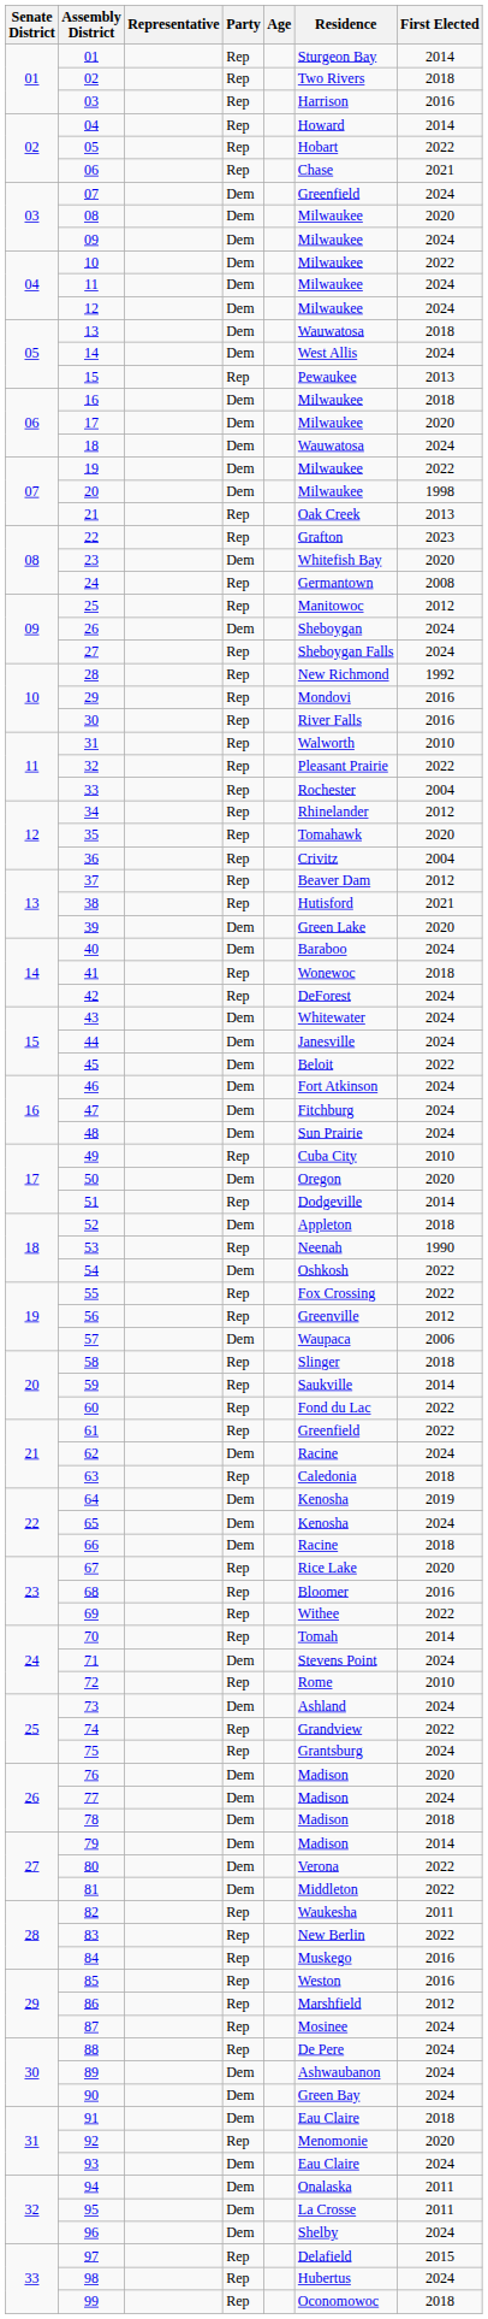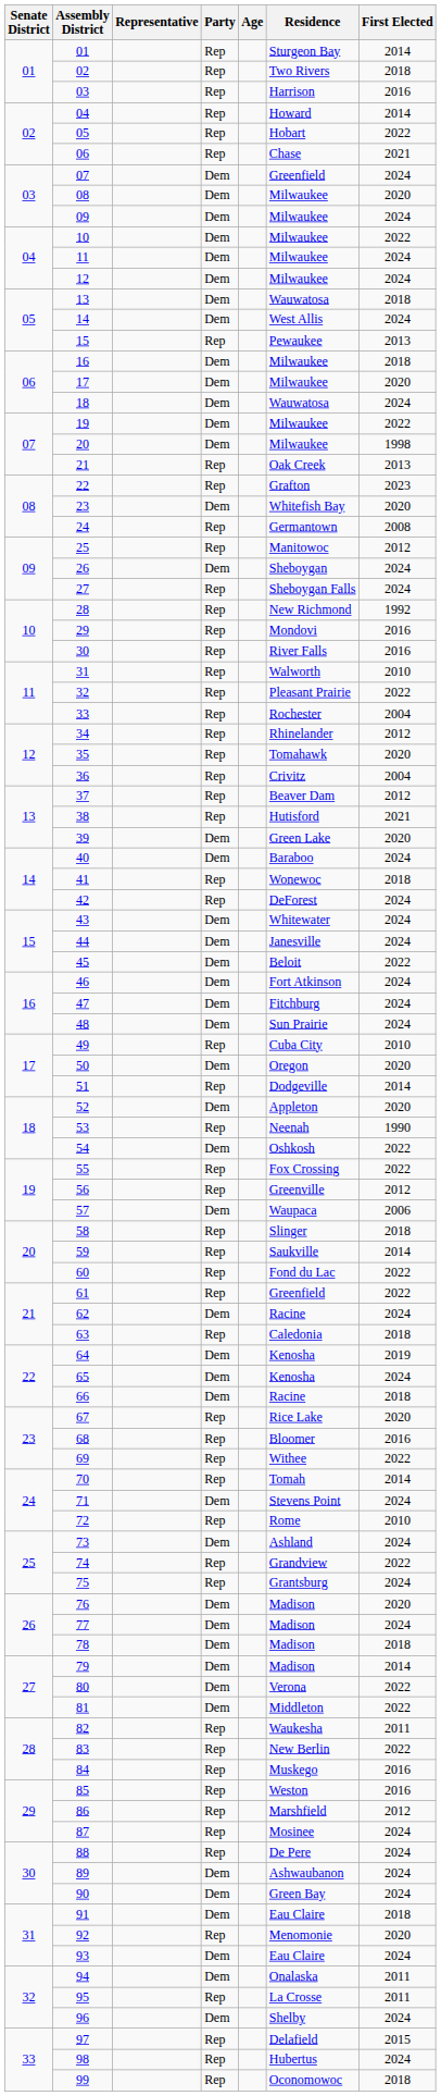52 | First Elected: 2018 -> 2020
95 | Party: Dem -> Rep
